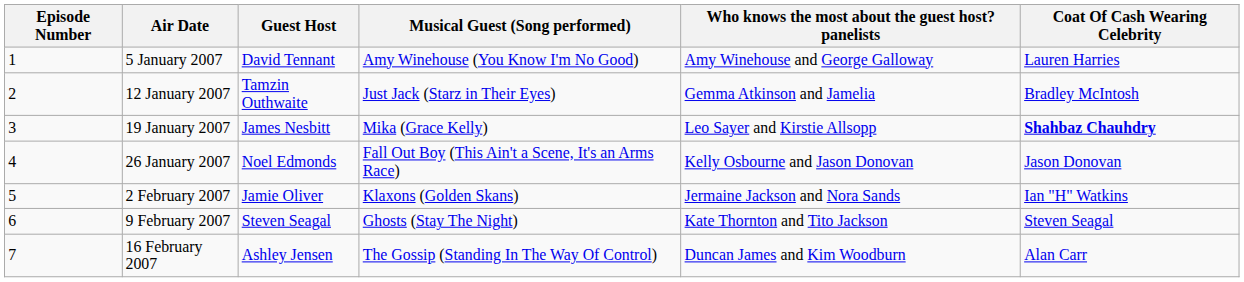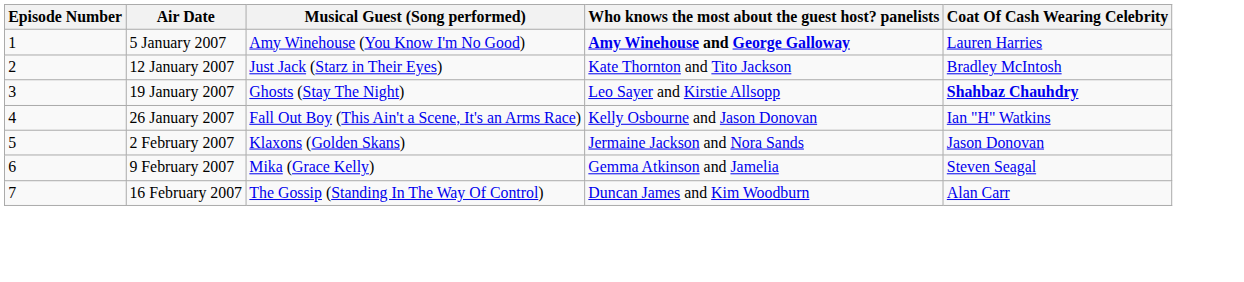- column: Guest Host | David Tennant | Tamzin Outhwaite | James Nesbitt | Noel Edmonds | Jamie Oliver | Steven Seagal | Ashley Jensen
5 January 2007 | Who knows the most about the guest host? panelists: normal -> bold
12 January 2007 | Who knows the most about the guest host? panelists: Gemma Atkinson and Jamelia -> Kate Thornton and Tito Jackson
19 January 2007 | Musical Guest (Song performed): Mika (Grace Kelly) -> Ghosts (Stay The Night)
26 January 2007 | Coat Of Cash Wearing Celebrity: Jason Donovan -> Ian "H" Watkins
2 February 2007 | Coat Of Cash Wearing Celebrity: Ian "H" Watkins -> Jason Donovan
9 February 2007 | Musical Guest (Song performed): Ghosts (Stay The Night) -> Mika (Grace Kelly)
9 February 2007 | Who knows the most about the guest host? panelists: Kate Thornton and Tito Jackson -> Gemma Atkinson and Jamelia
